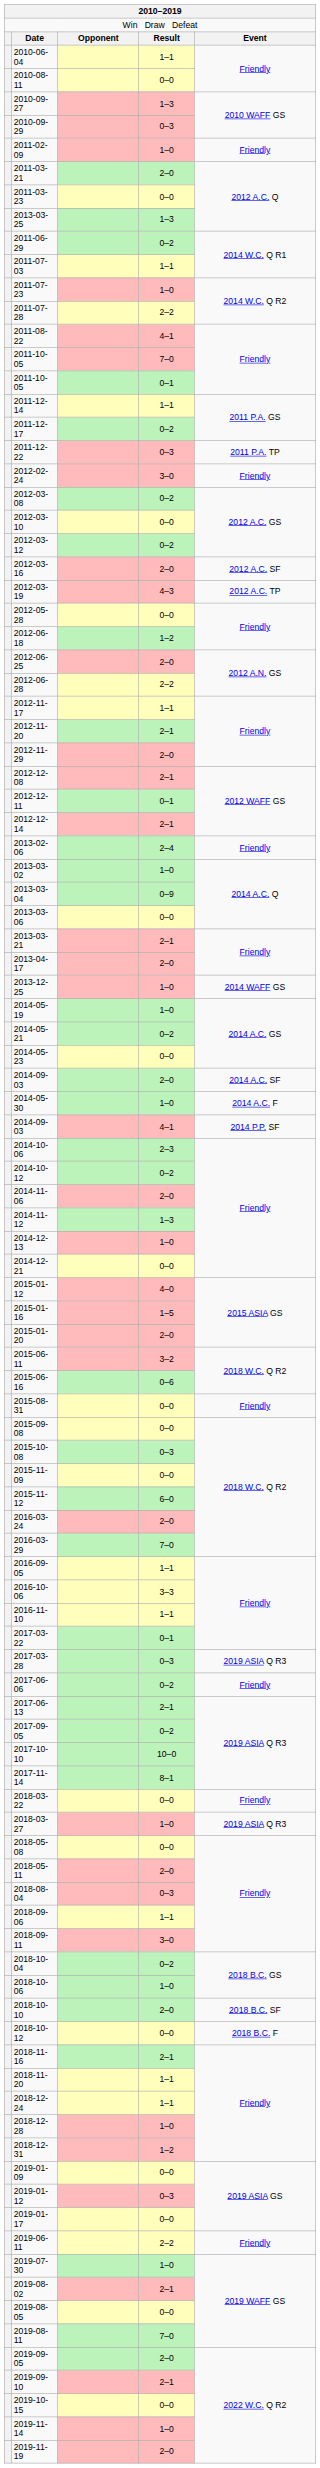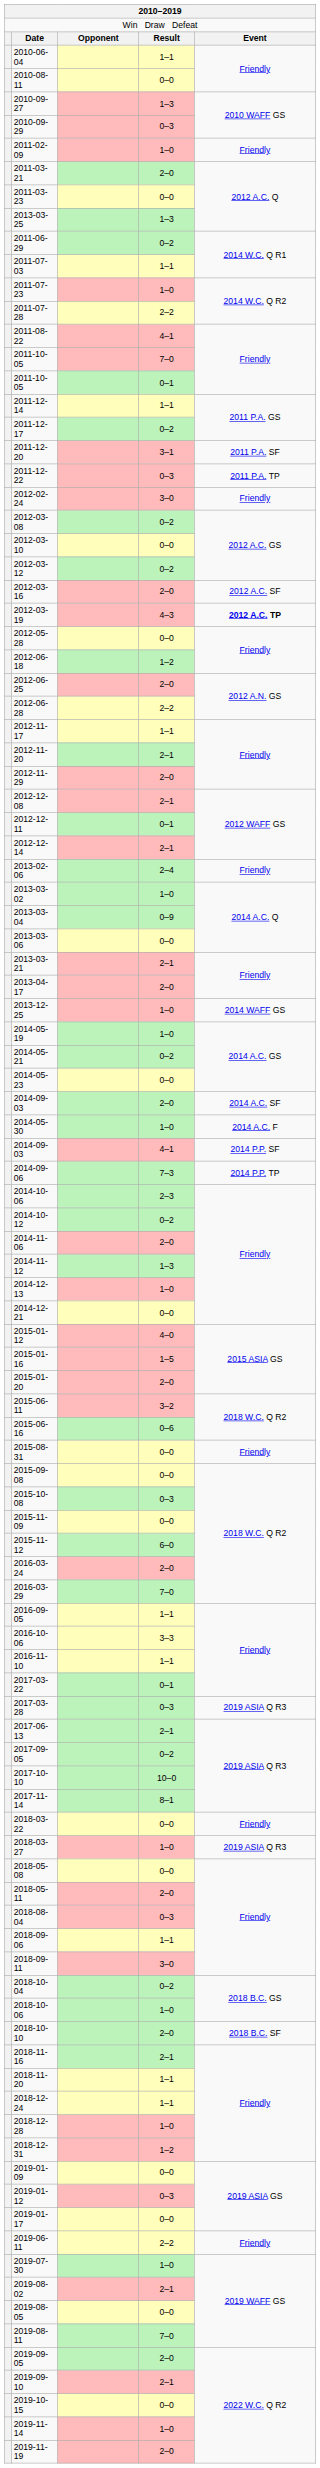+ row: 2011-12-20 | 3–1 | 2011 P.A. SF
2012-03-19 | column 5: normal -> bold
+ row: 2014-09-06 | 7–3 | 2014 P.P. TP
- row: 2017-06-06 | 0–2 | Friendly
- row: 2018-10-12 | 0–0 | 2018 B.C. F
